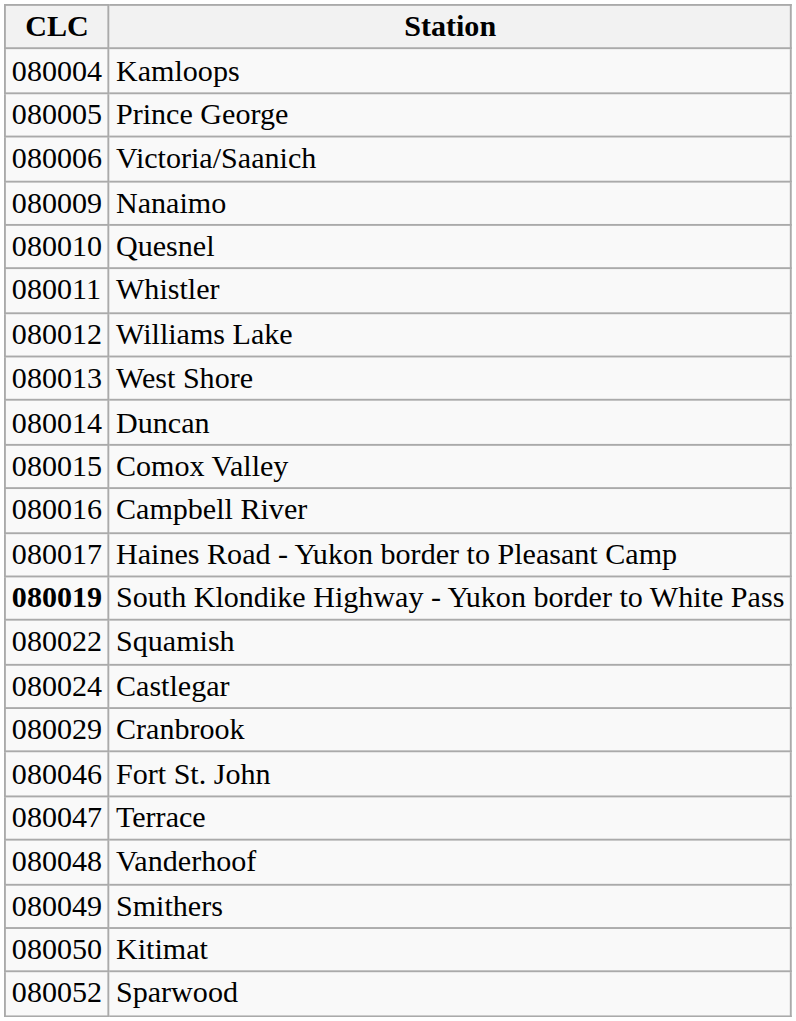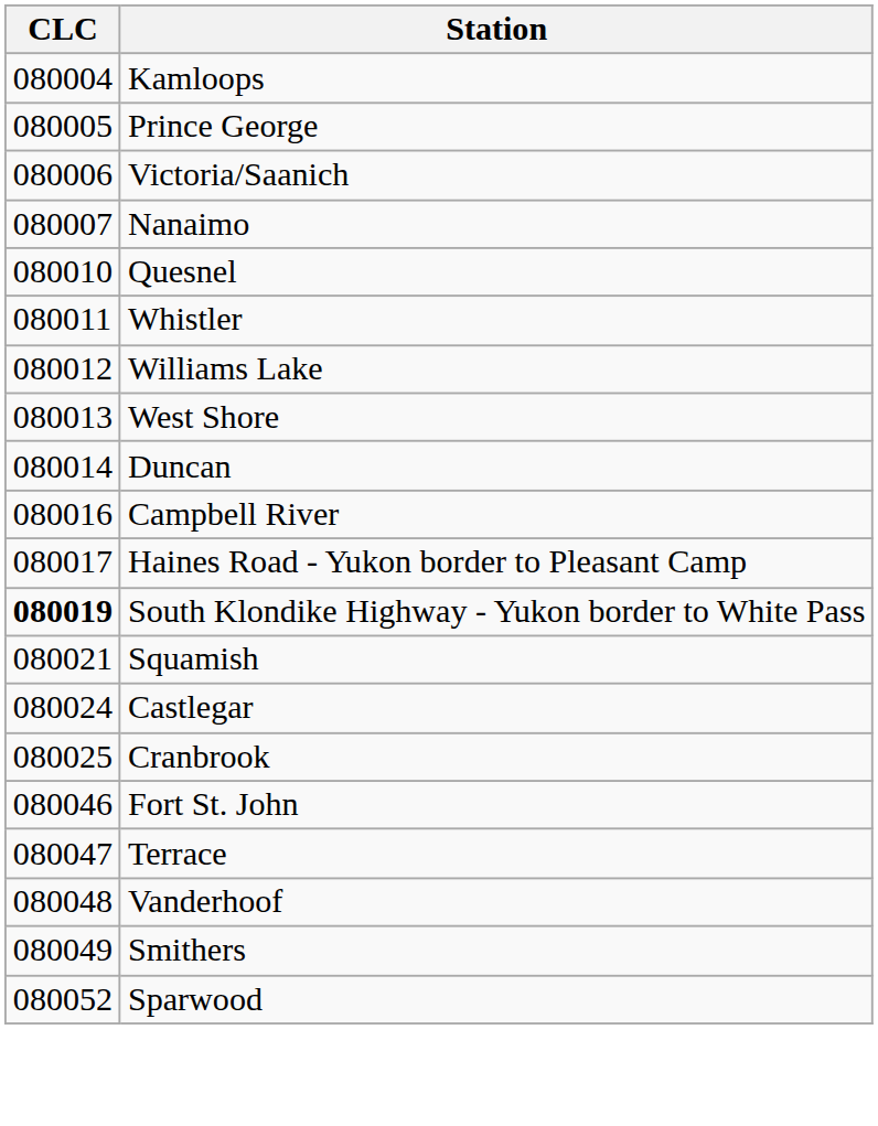Nanaimo | CLC: 080009 -> 080007
- row: 080015 | Comox Valley
Squamish | CLC: 080022 -> 080021
Cranbrook | CLC: 080029 -> 080025
- row: 080050 | Kitimat
